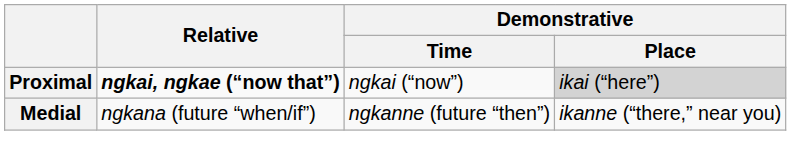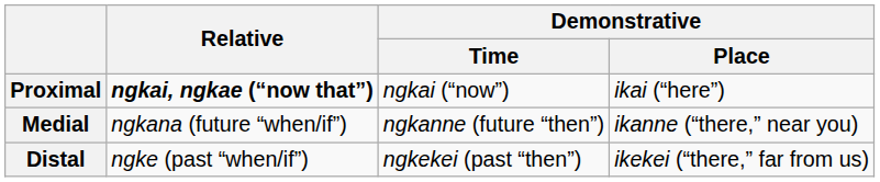Proximal | Demonstrative / Place: lightgrey background -> no background
+ row: Distal | ngke (past “when/if”) | ngkekei (past “then”) | ikekei (“there,” far from us)
